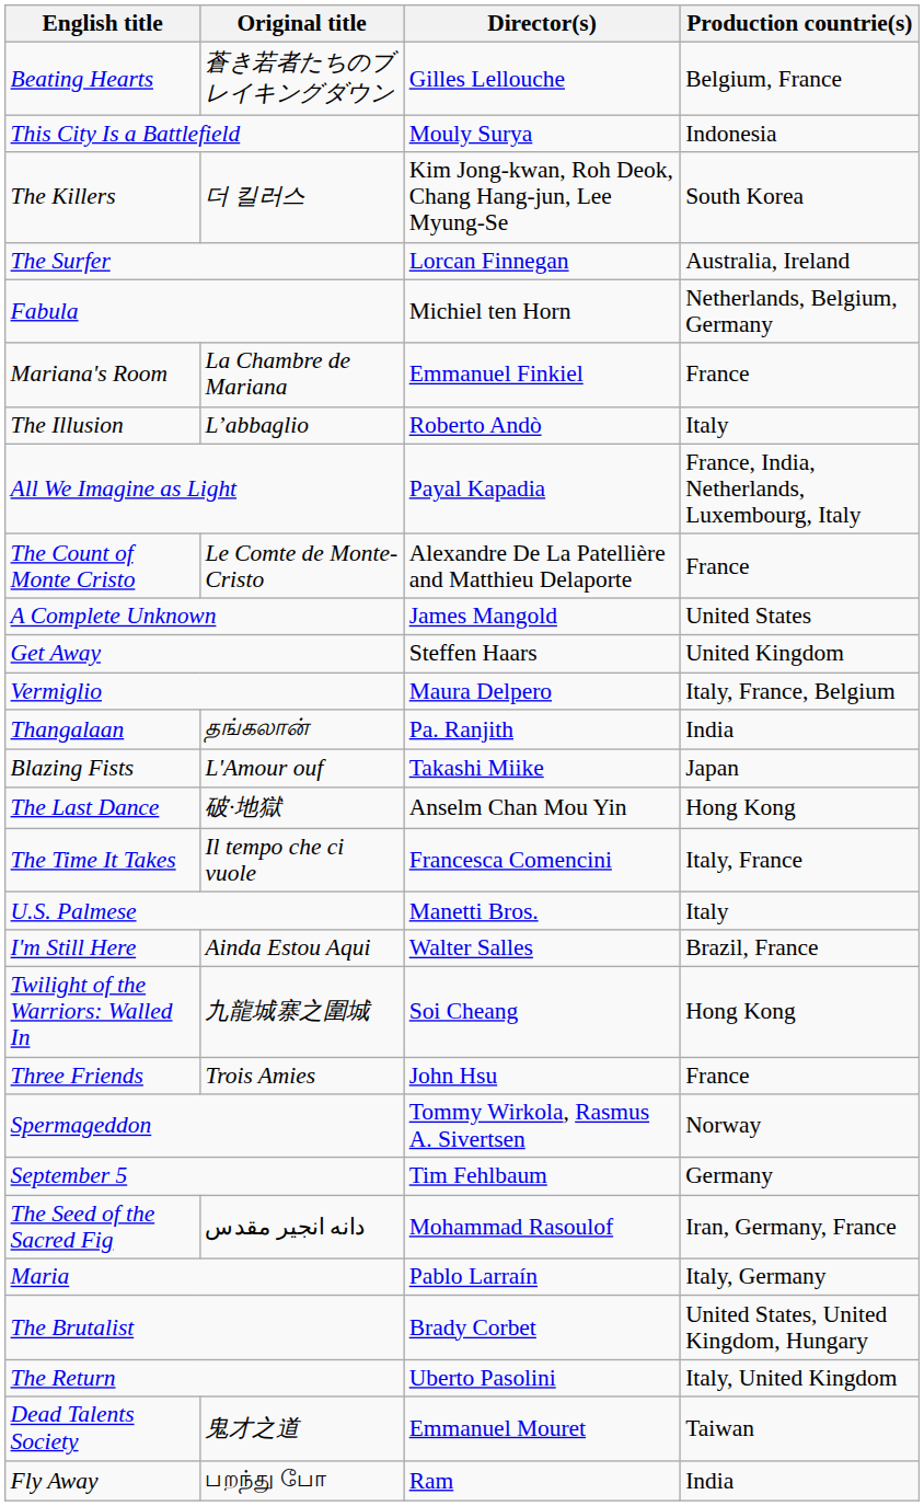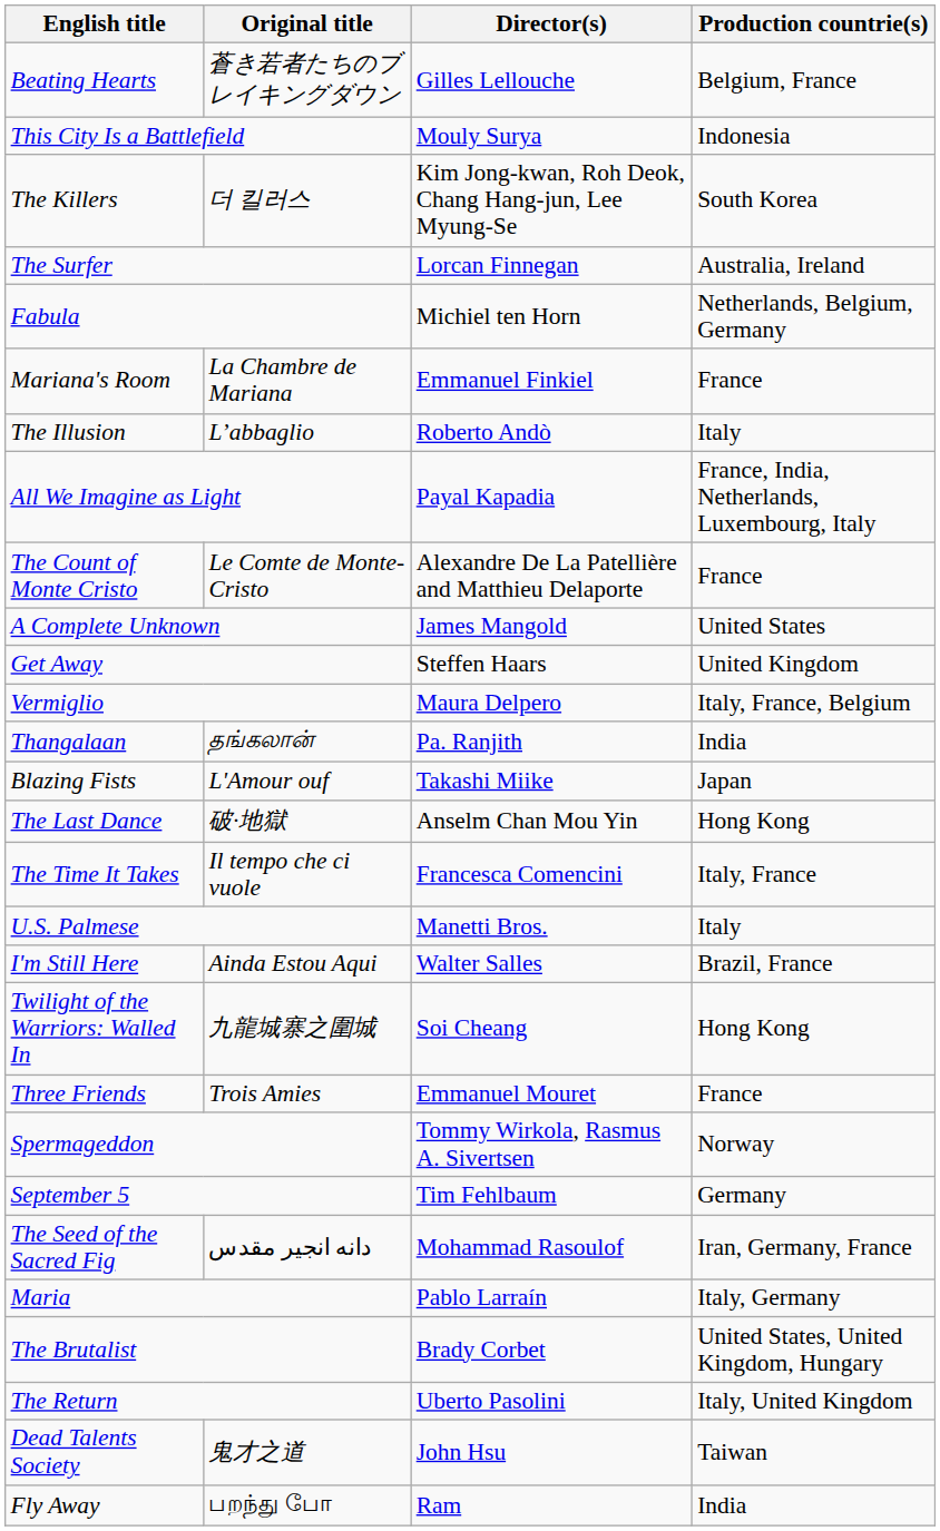Three Friends | Director(s): John Hsu -> Emmanuel Mouret
Dead Talents Society | Director(s): Emmanuel Mouret -> John Hsu
